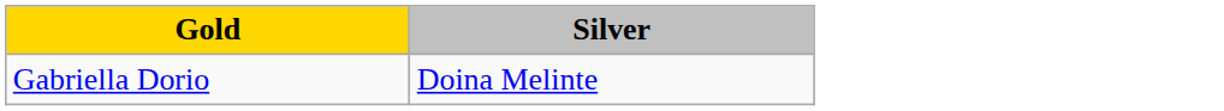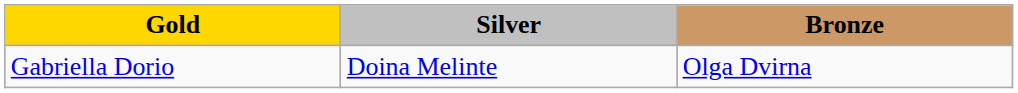+ column: Bronze | Olga Dvirna
